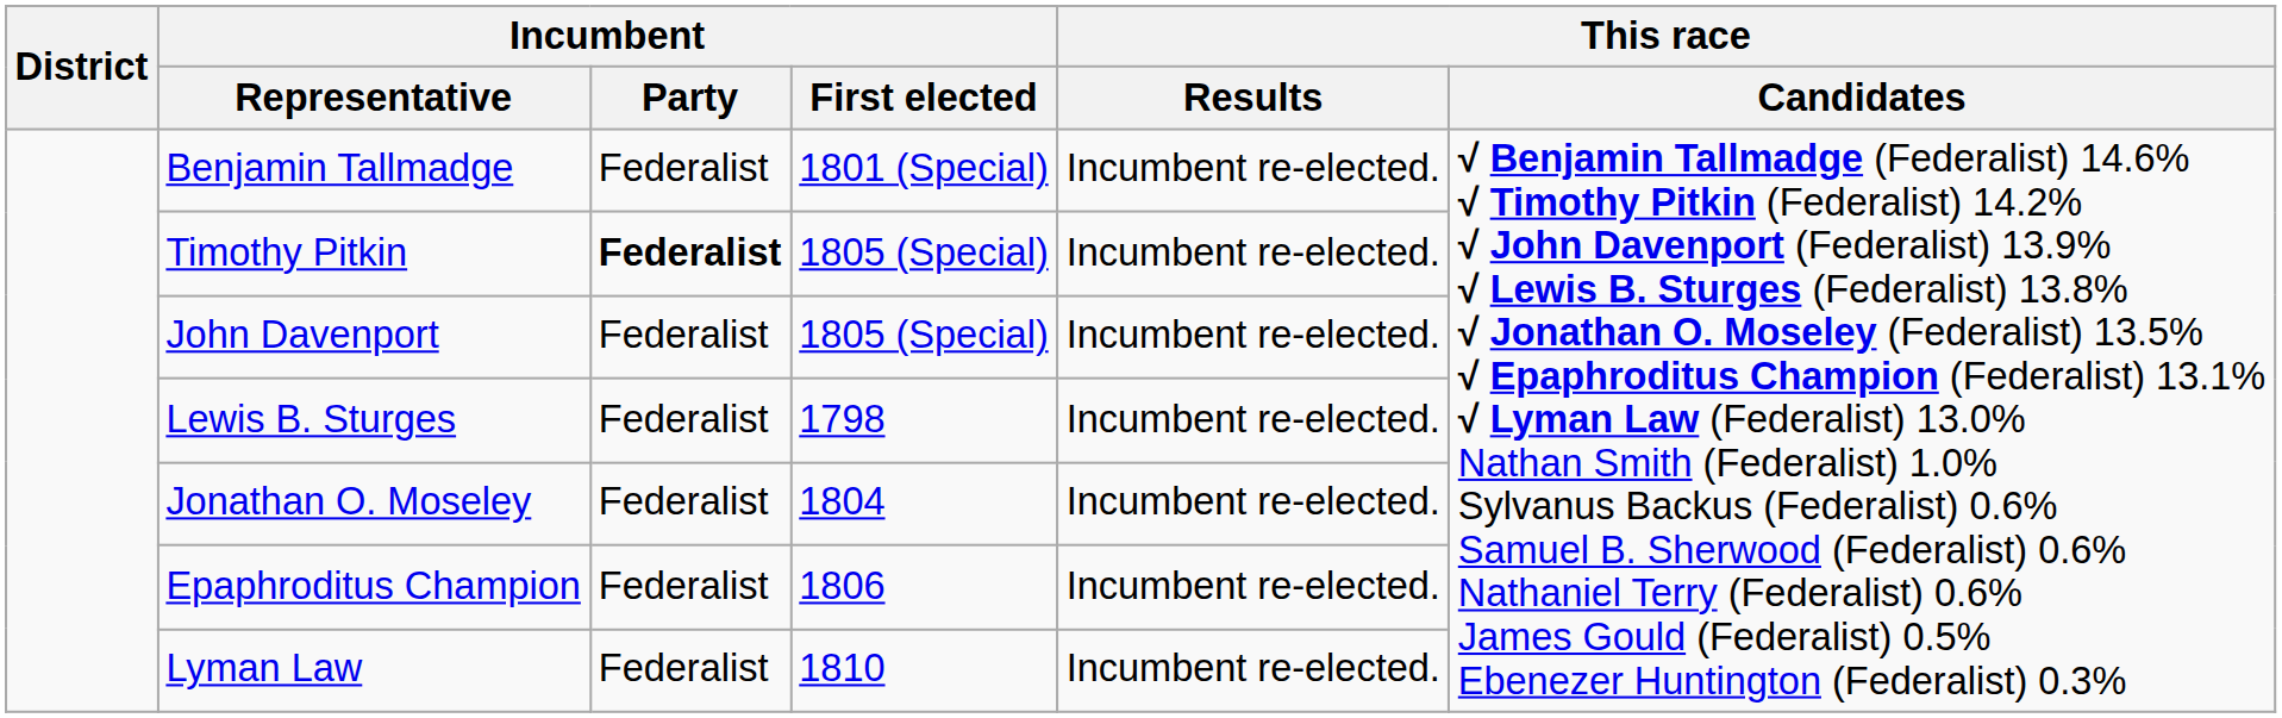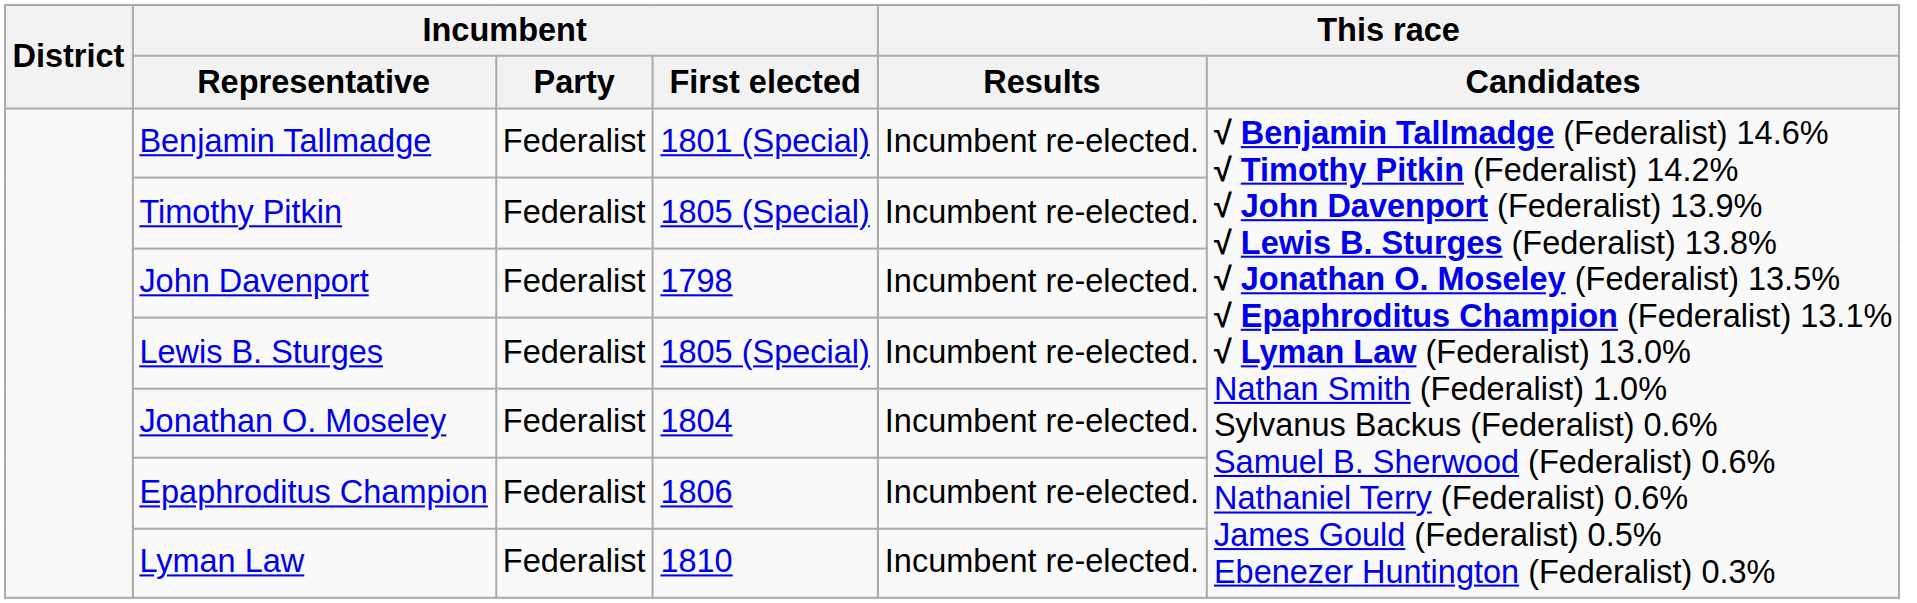Timothy Pitkin | Incumbent / Party: bold -> normal
John Davenport | Incumbent / First elected: 1805 (Special) -> 1798
Lewis B. Sturges | Incumbent / First elected: 1798 -> 1805 (Special)
